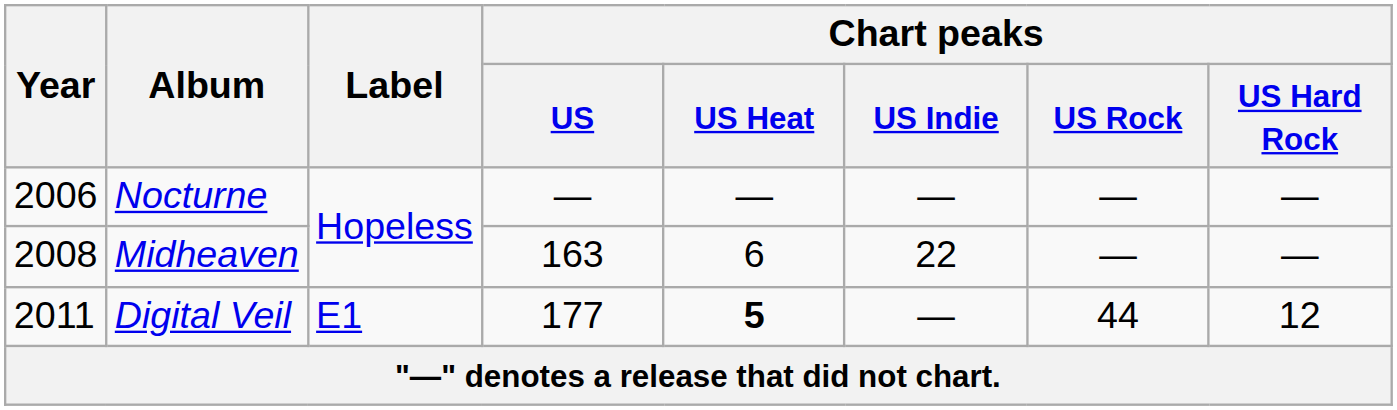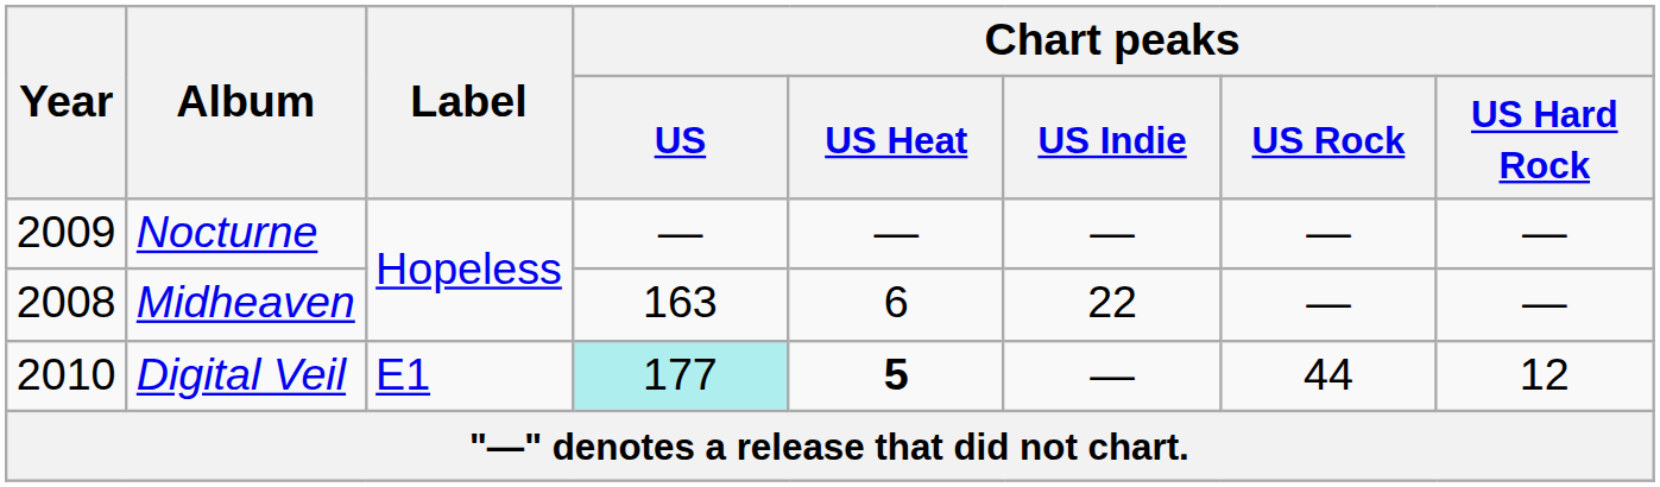Nocturne | Year: 2006 -> 2009
Digital Veil | Year: 2011 -> 2010
Digital Veil | Chart peaks / US: no background -> paleturquoise background
